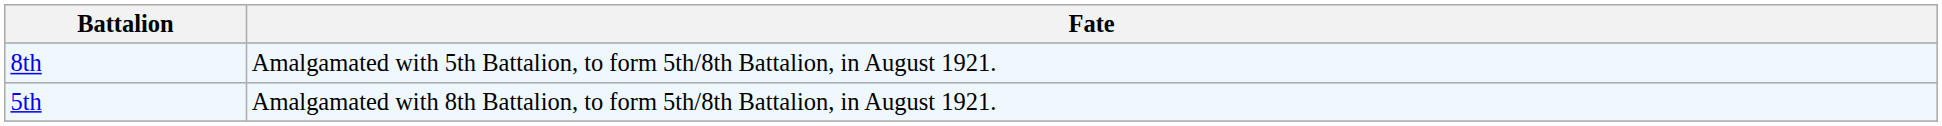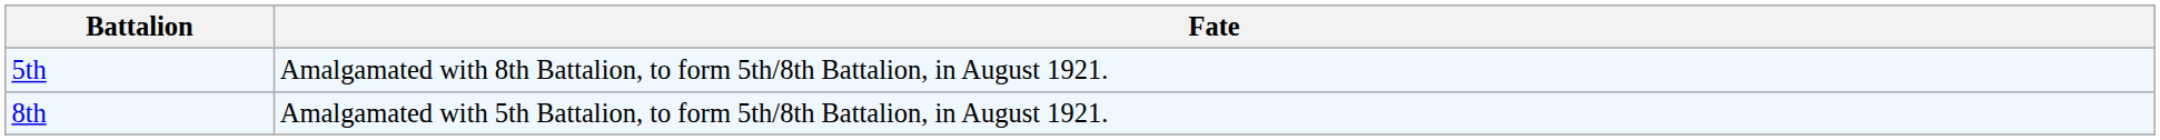rows swapped: 5th <-> 8th
